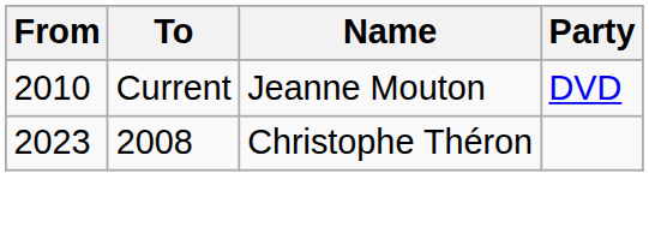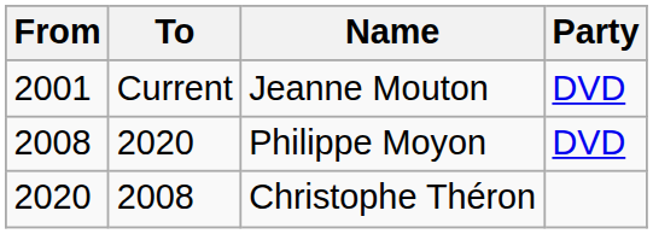Jeanne Mouton | From: 2010 -> 2001
+ row: 2008 | 2020 | Philippe Moyon | DVD
Christophe Théron | From: 2023 -> 2020
